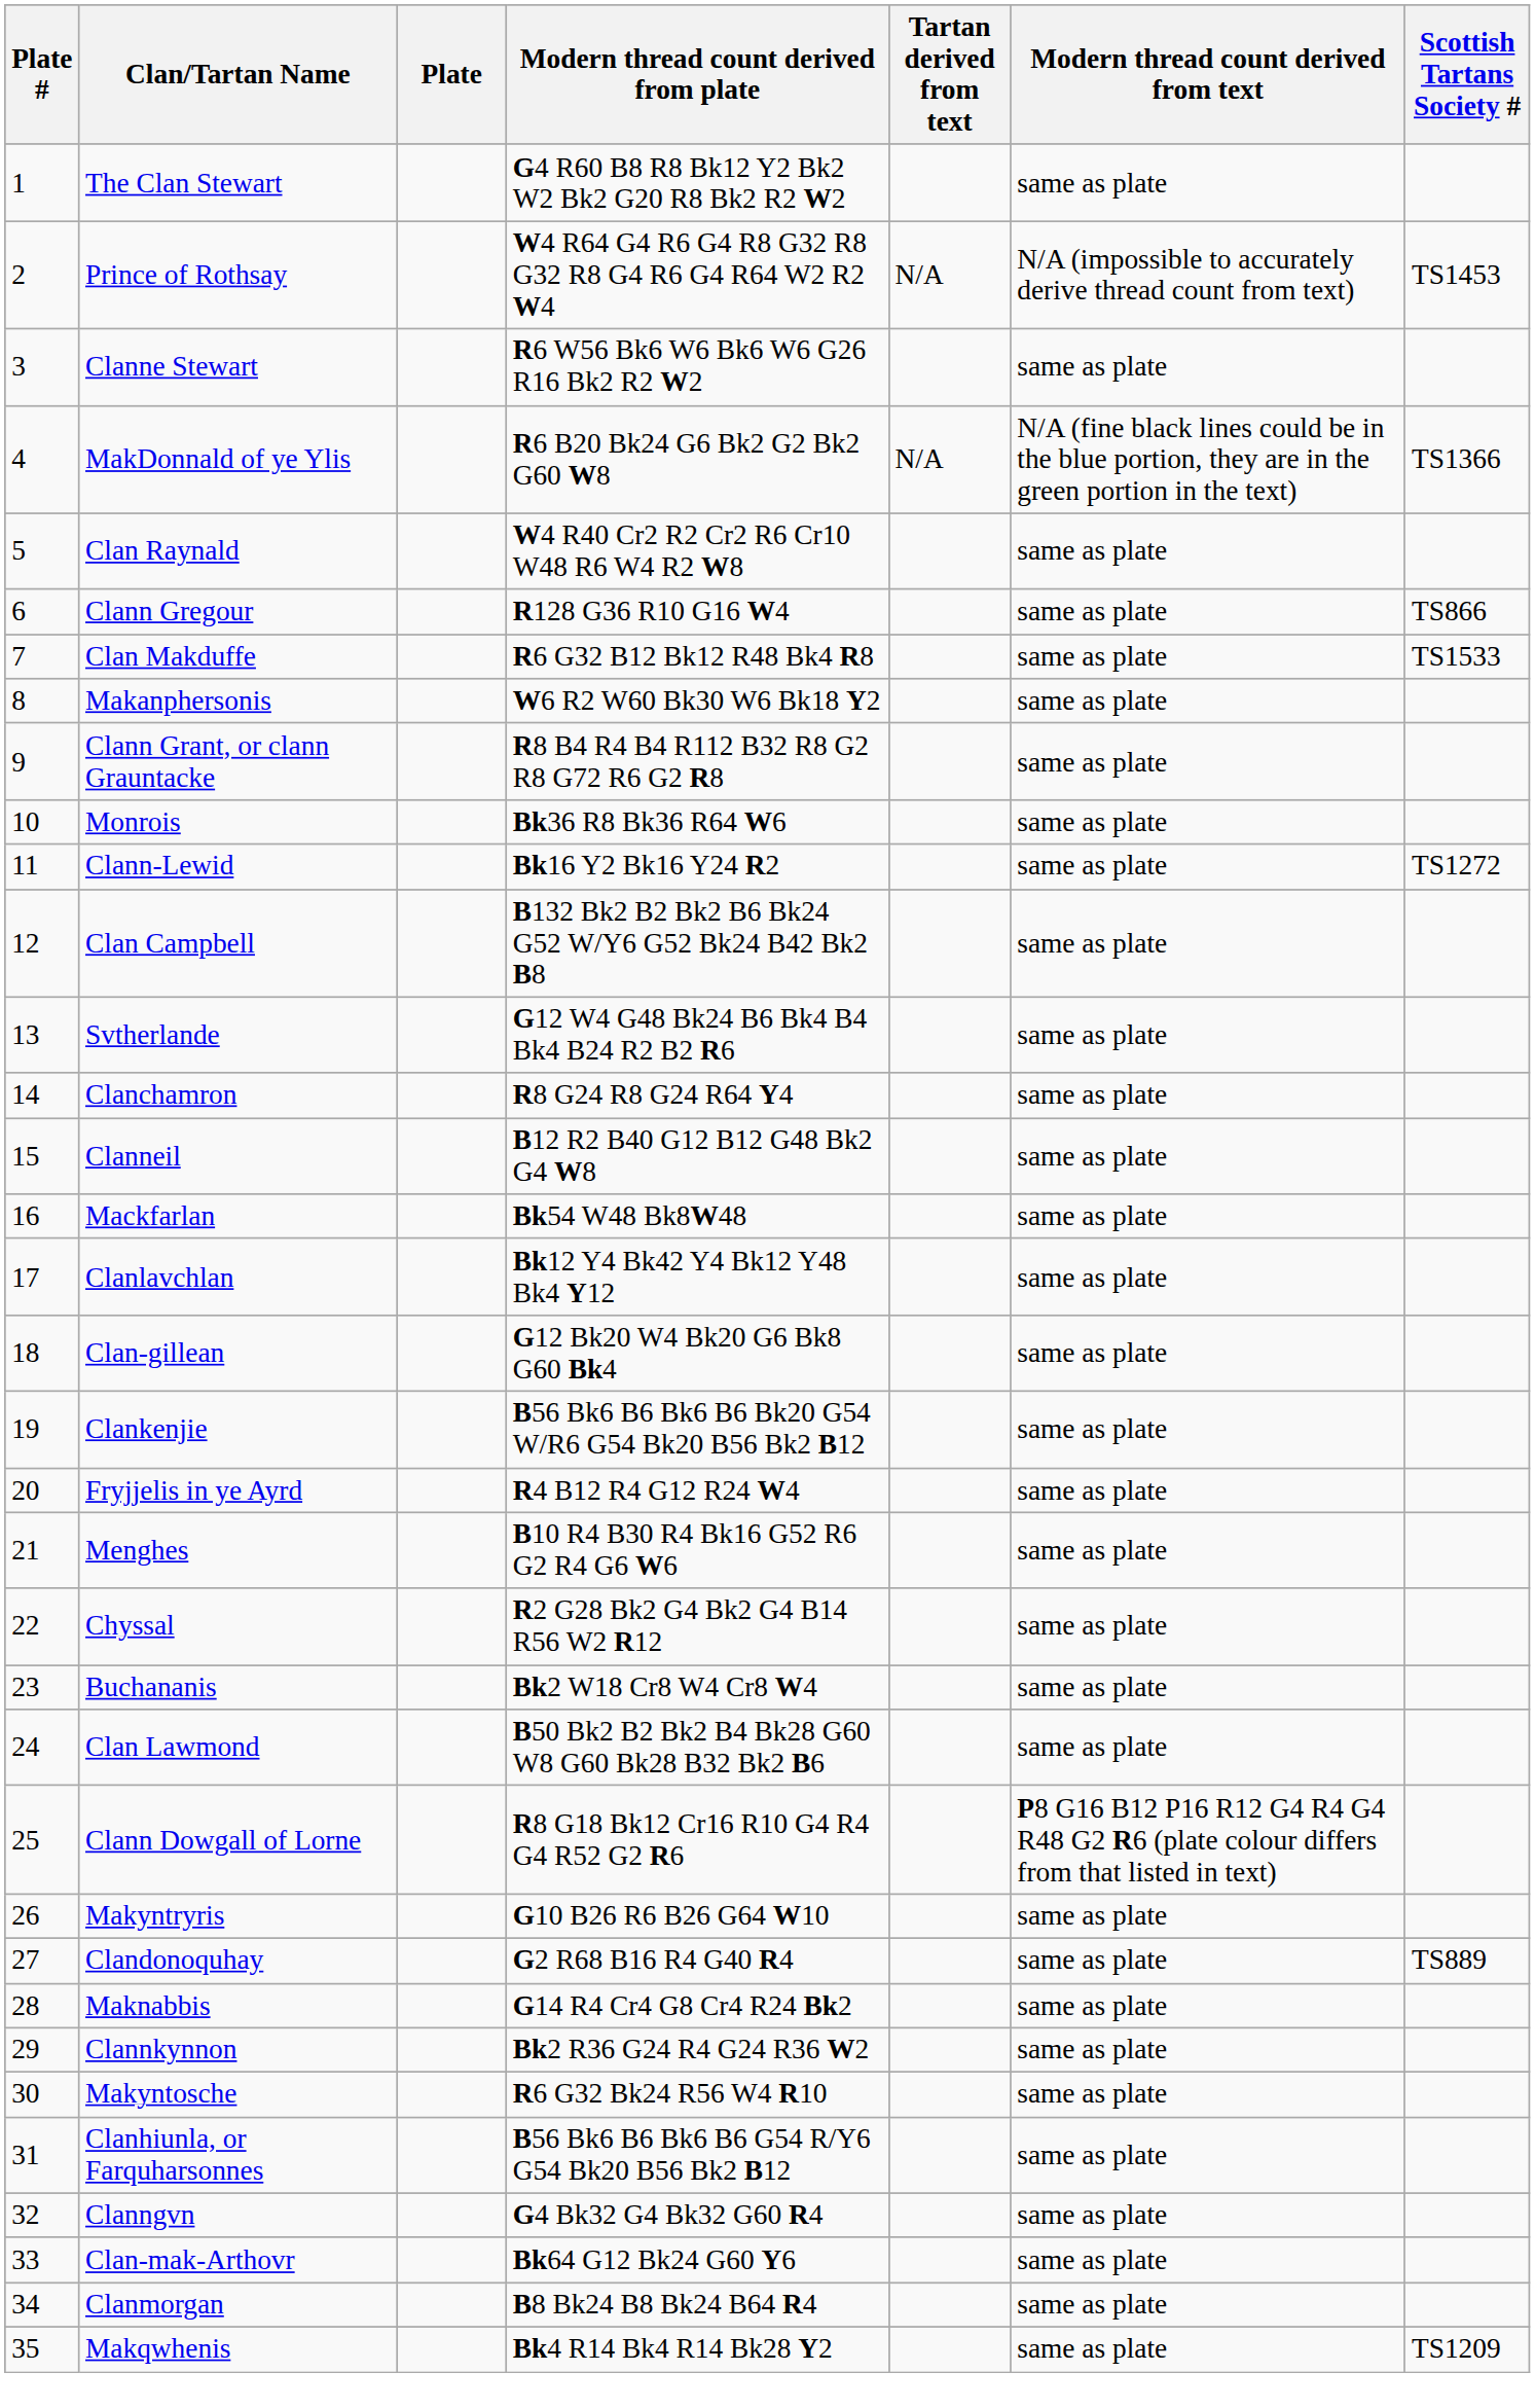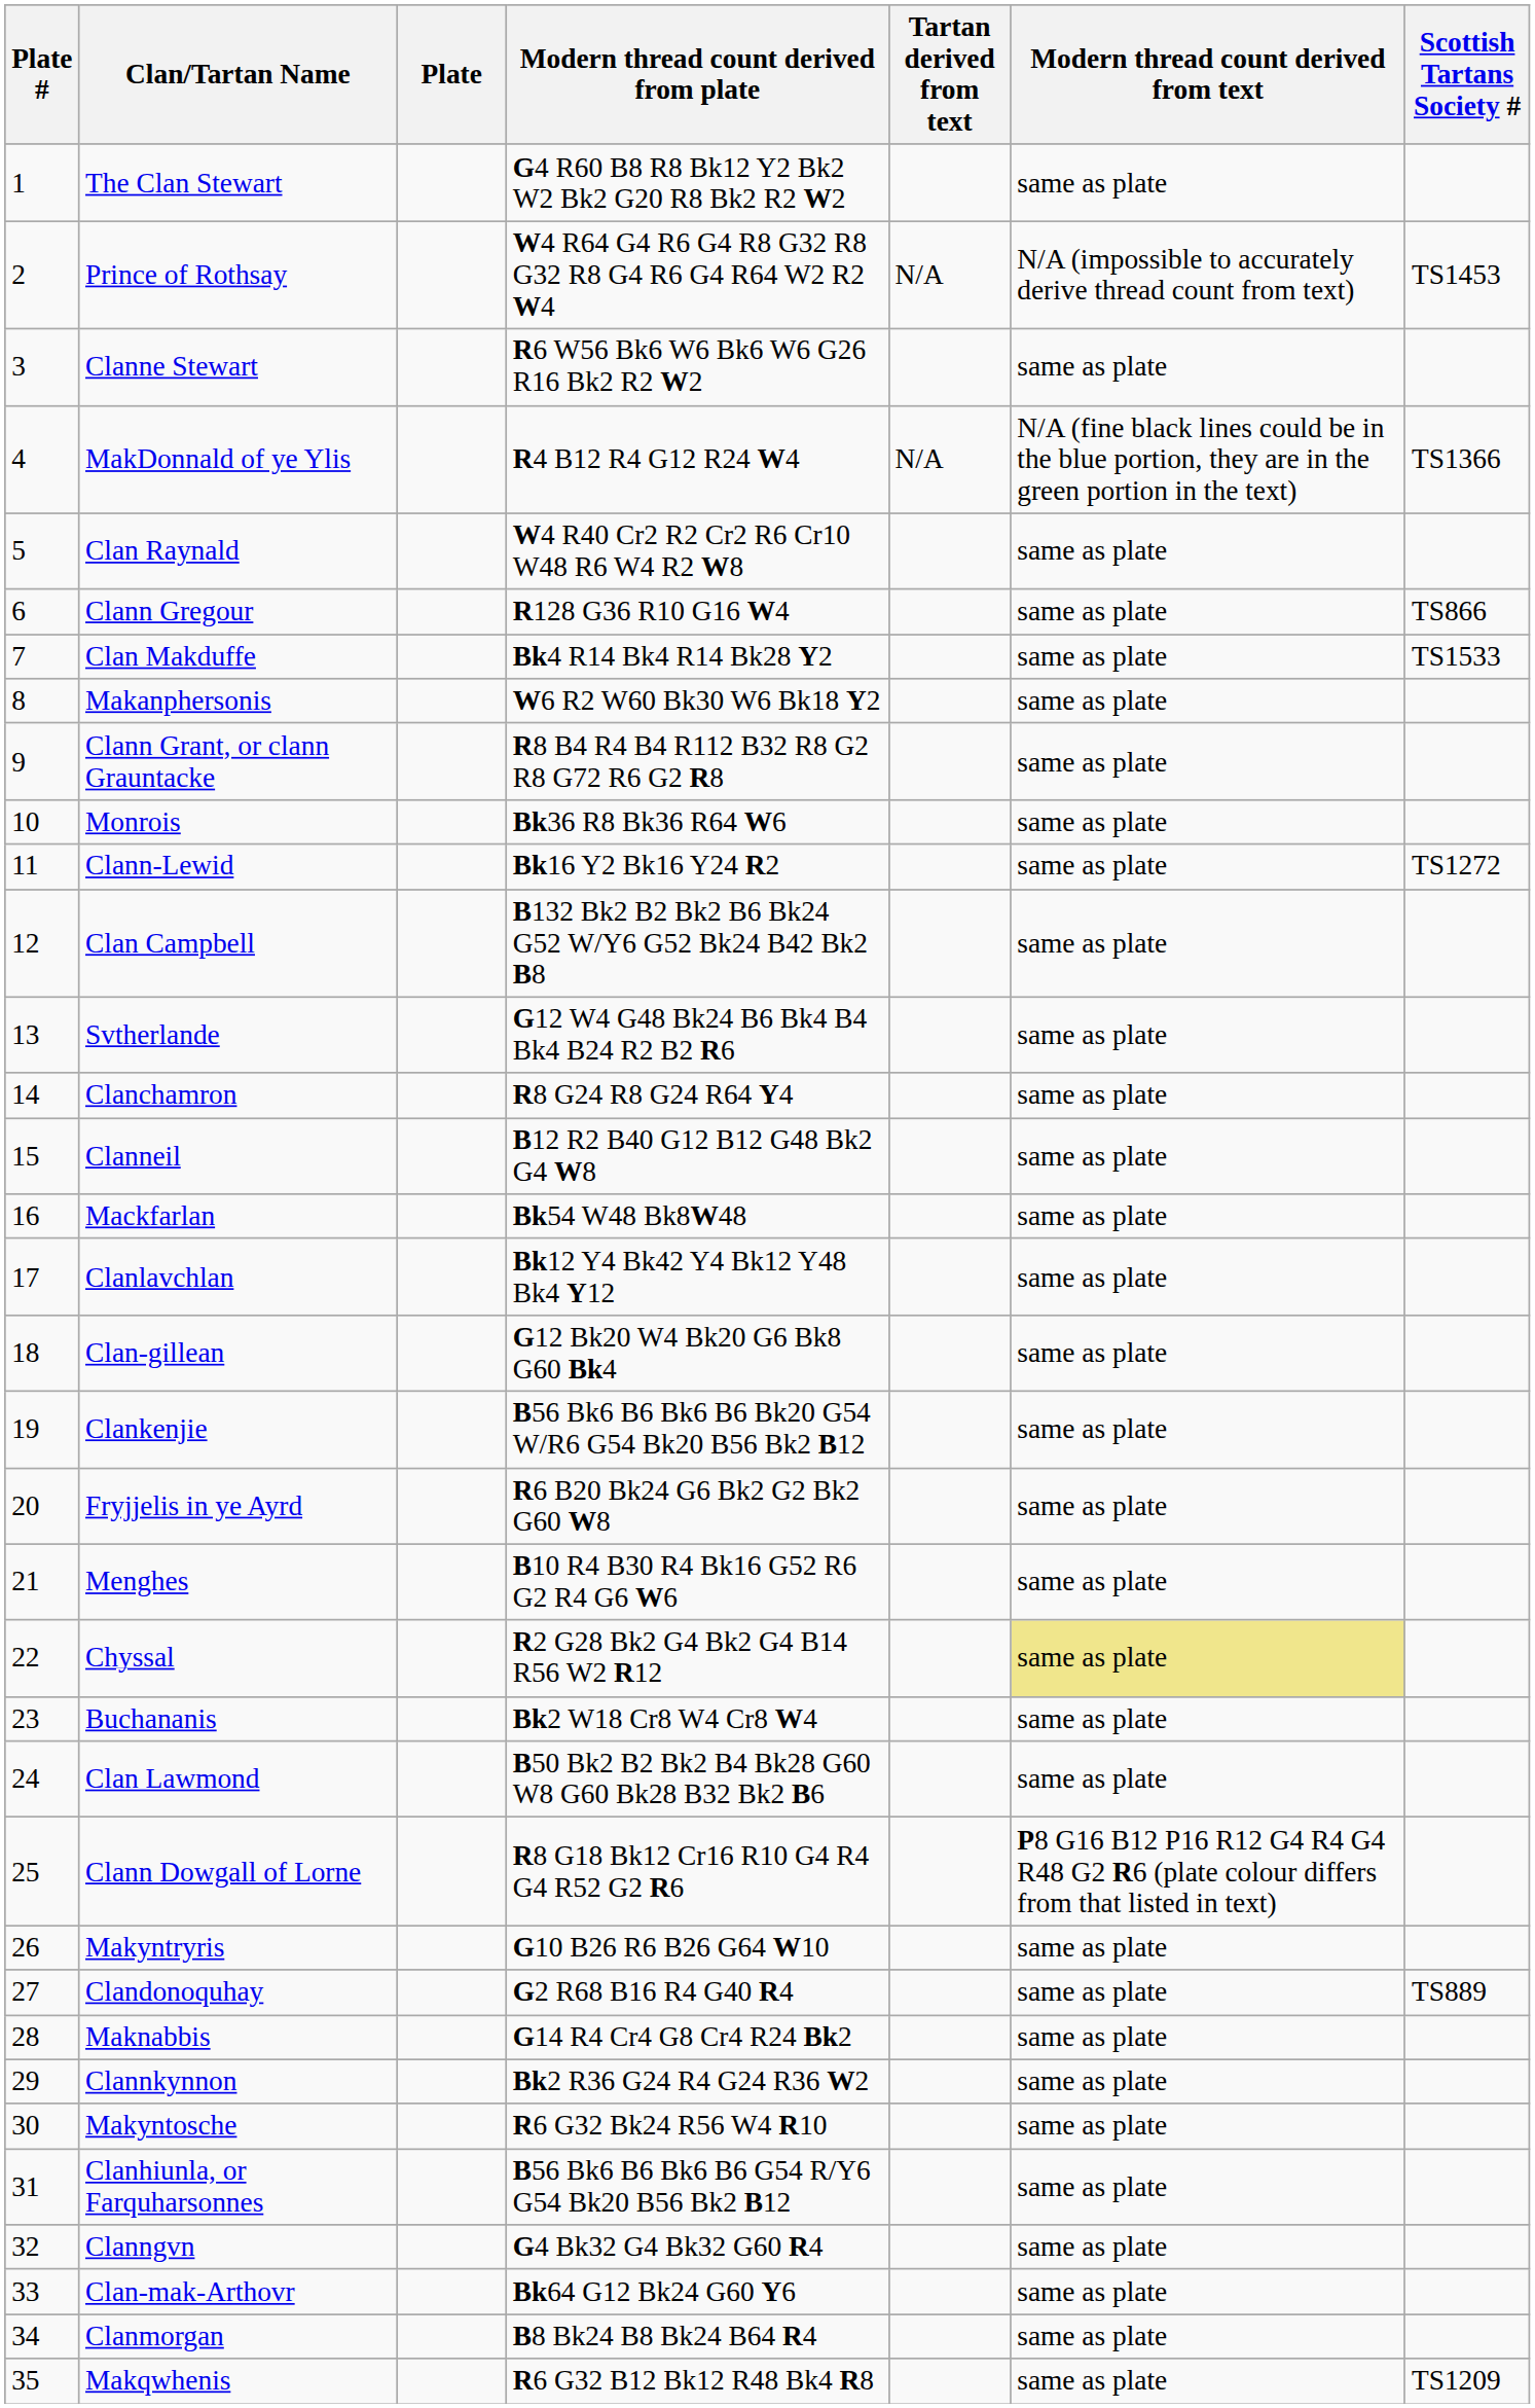MakDonnald of ye Ylis | Modern thread count derived from plate: R6 B20 Bk24 G6 Bk2 G2 Bk2 G60 W8 -> R4 B12 R4 G12 R24 W4
Clan Makduffe | Modern thread count derived from plate: R6 G32 B12 Bk12 R48 Bk4 R8 -> Bk4 R14 Bk4 R14 Bk28 Y2
Fryjjelis in ye Ayrd | Modern thread count derived from plate: R4 B12 R4 G12 R24 W4 -> R6 B20 Bk24 G6 Bk2 G2 Bk2 G60 W8
Chyssal | Modern thread count derived from text: no background -> khaki background
Makqwhenis | Modern thread count derived from plate: Bk4 R14 Bk4 R14 Bk28 Y2 -> R6 G32 B12 Bk12 R48 Bk4 R8
